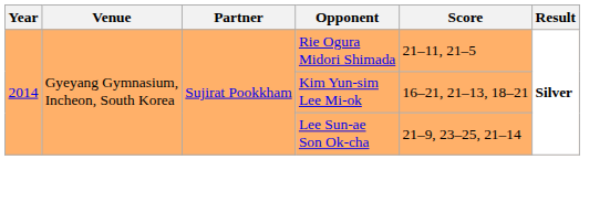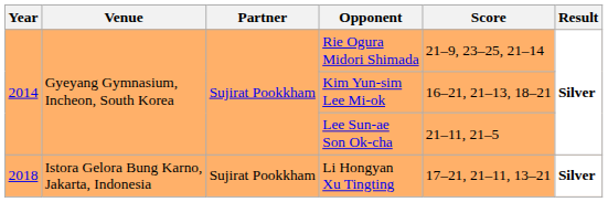Rie Ogura Midori Shimada | Score: 21–11, 21–5 -> 21–9, 23–25, 21–14
Lee Sun-ae Son Ok-cha | Score: 21–9, 23–25, 21–14 -> 21–11, 21–5
+ row: 2018 | Istora Gelora Bung Karno, Jakarta, Indonesia | Sujirat Pookkham | Li Hongyan Xu Tingting | 17–21, 21–11, 13–21 | Silver
